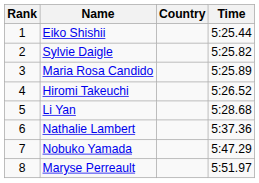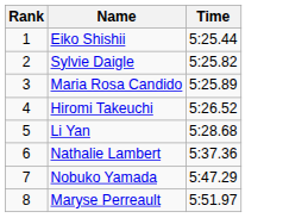- column: Country
